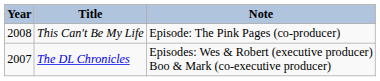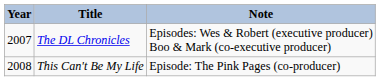rows swapped: The DL Chronicles <-> This Can't Be My Life
